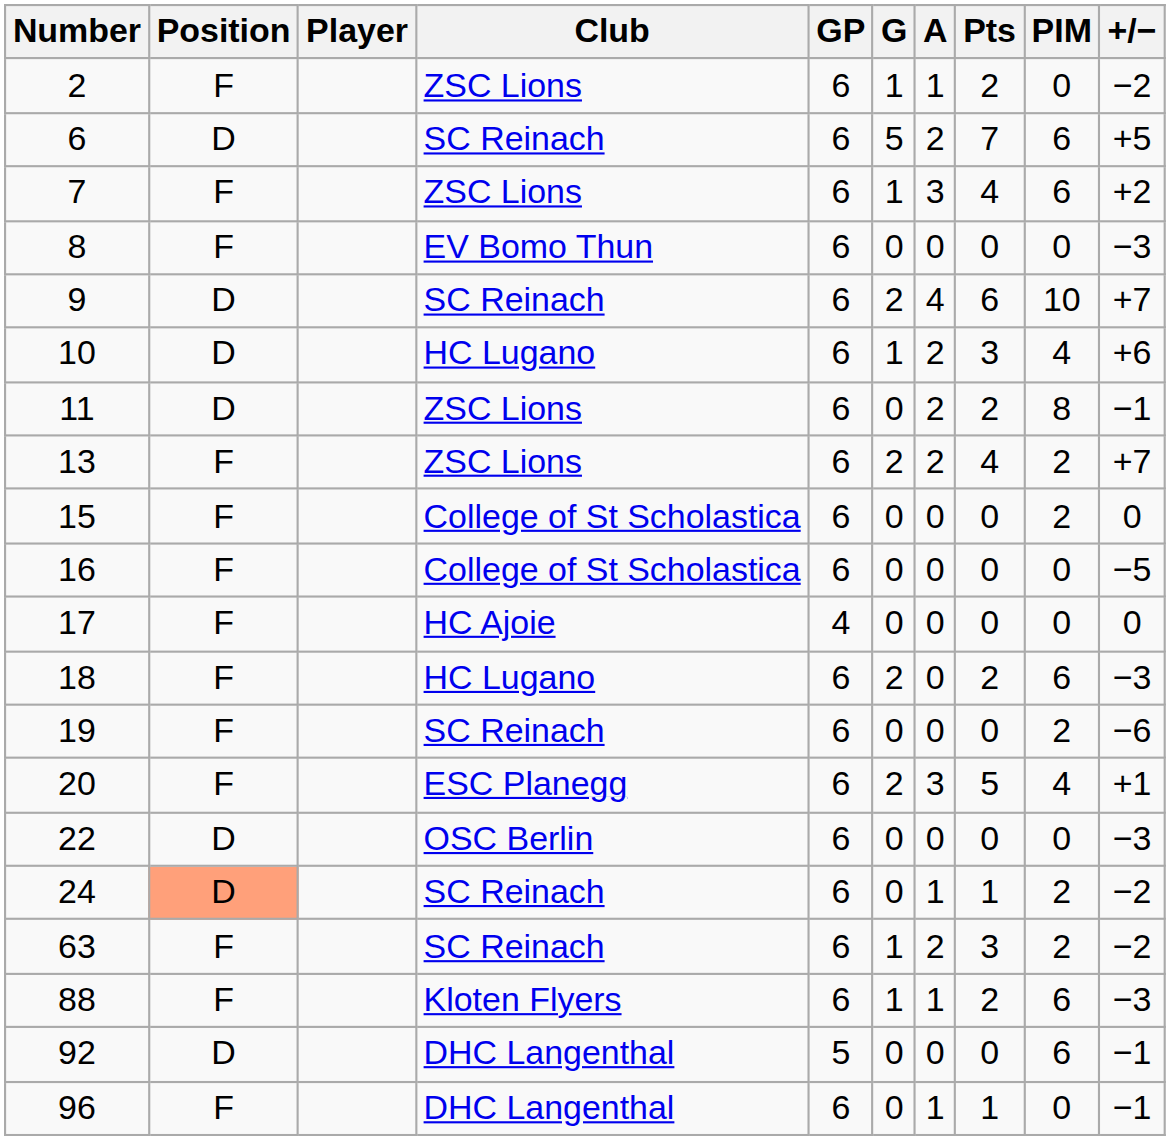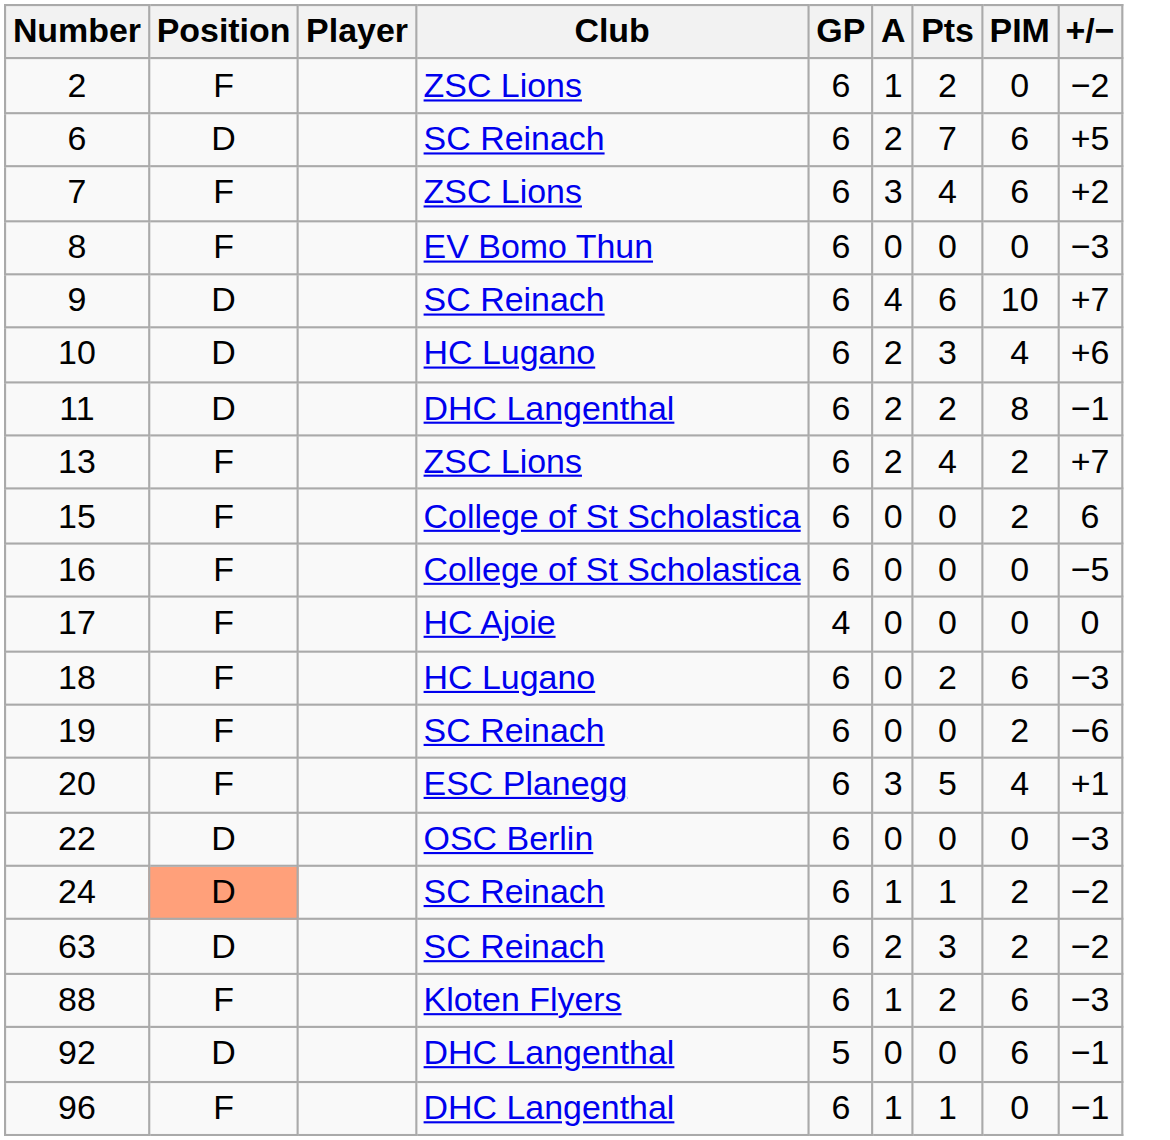- column: G | 1 | 5 | 1 | 0 | 2 | 1 | 0 | 2 | 0 | 0 | 0 | 2 | 0 | 2 | 0 | 0 | 1 | 1 | 0 | 0
11 | Club: ZSC Lions -> DHC Langenthal
15 | +/−: 0 -> 6
63 | Position: F -> D
